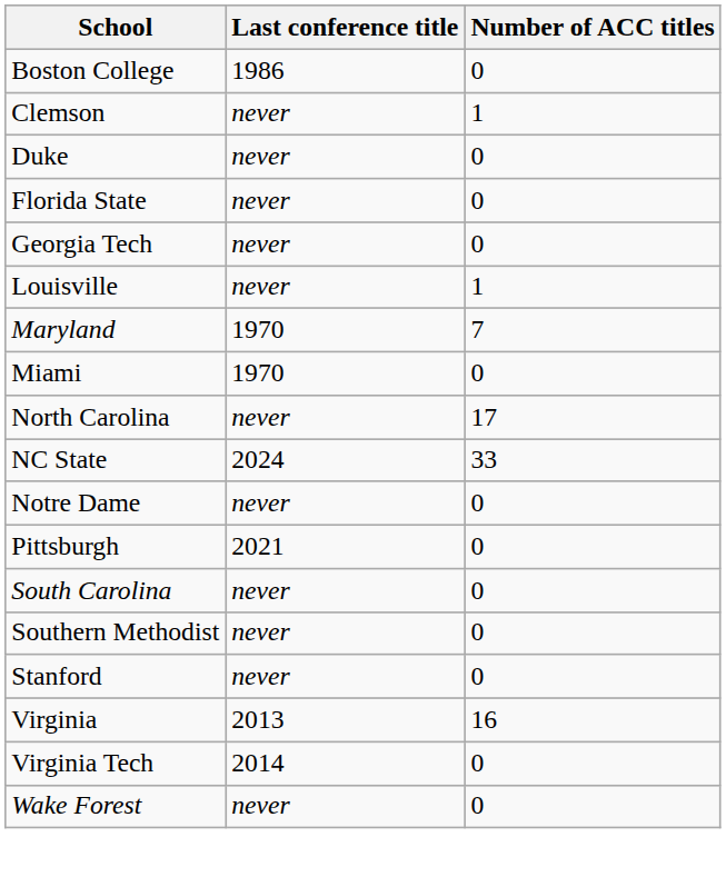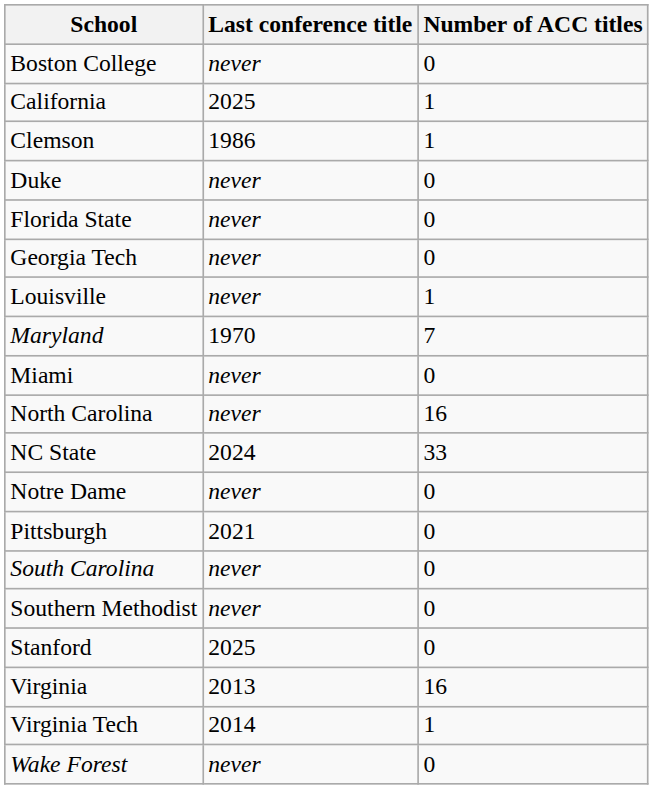Boston College | Last conference title: 1986 -> never
+ row: California | 2025 | 1
Clemson | Last conference title: never -> 1986
Miami | Last conference title: 1970 -> never
North Carolina | Number of ACC titles: 17 -> 16
Stanford | Last conference title: never -> 2025
Virginia Tech | Number of ACC titles: 0 -> 1
